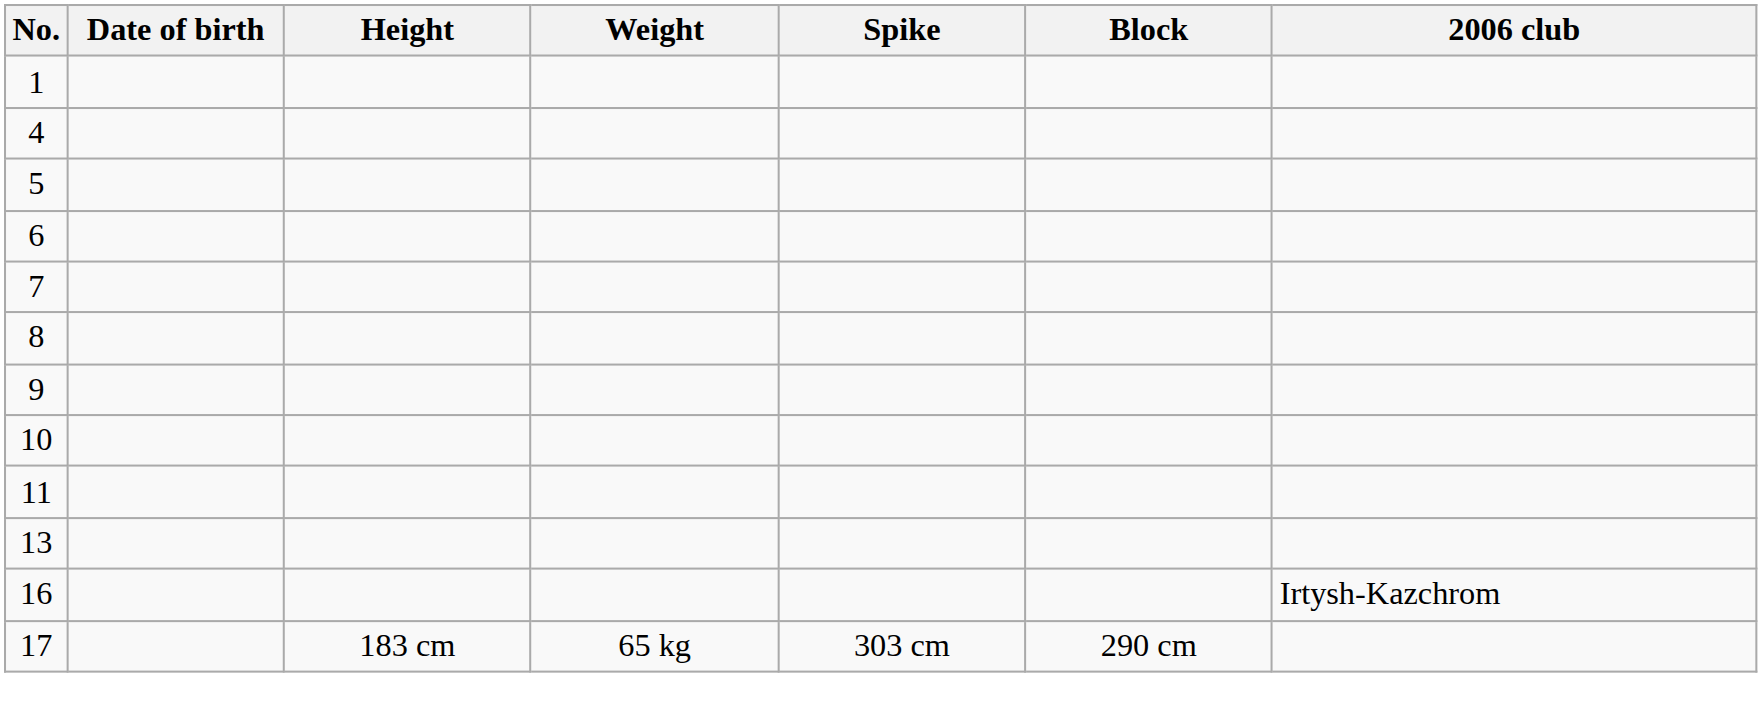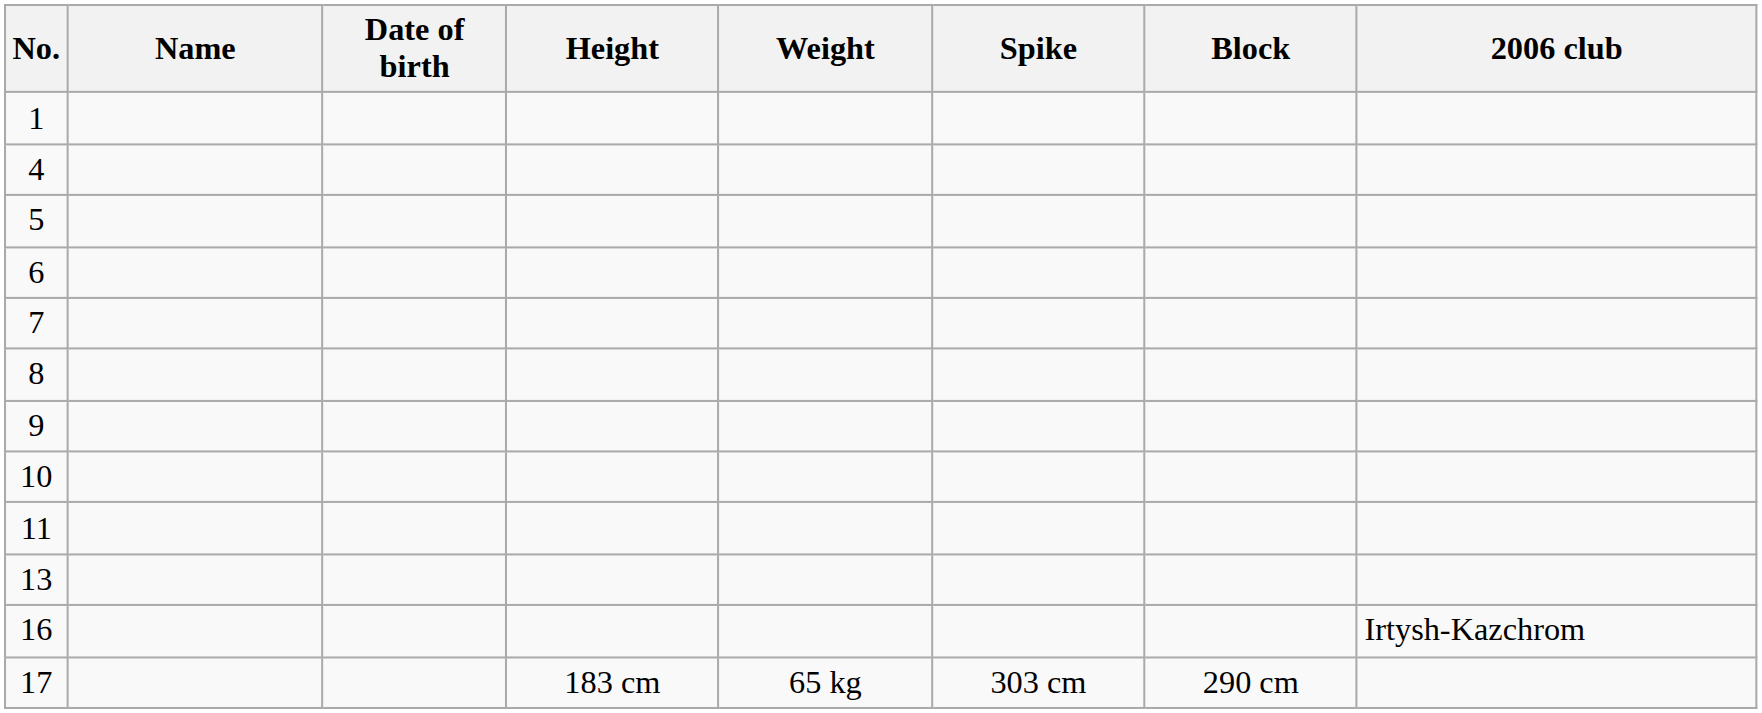+ column: Name
